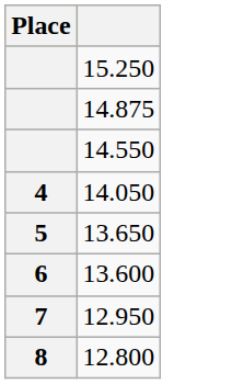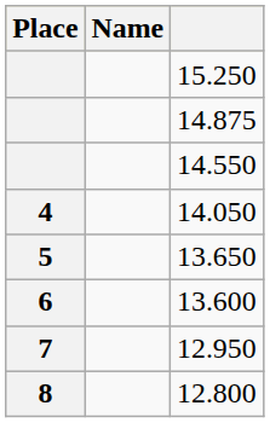+ column: Name
